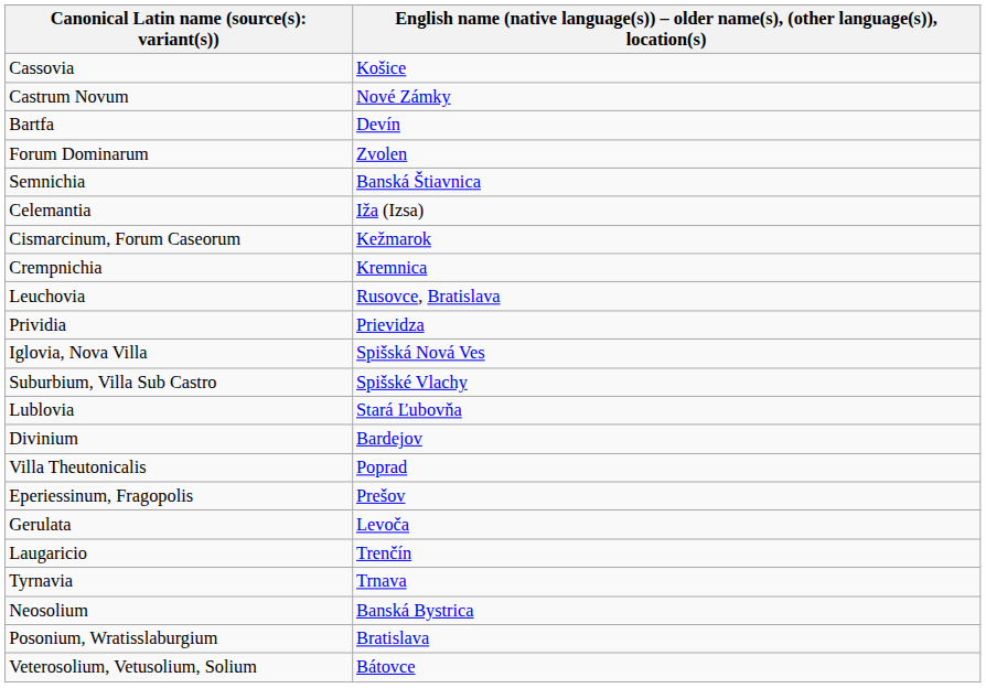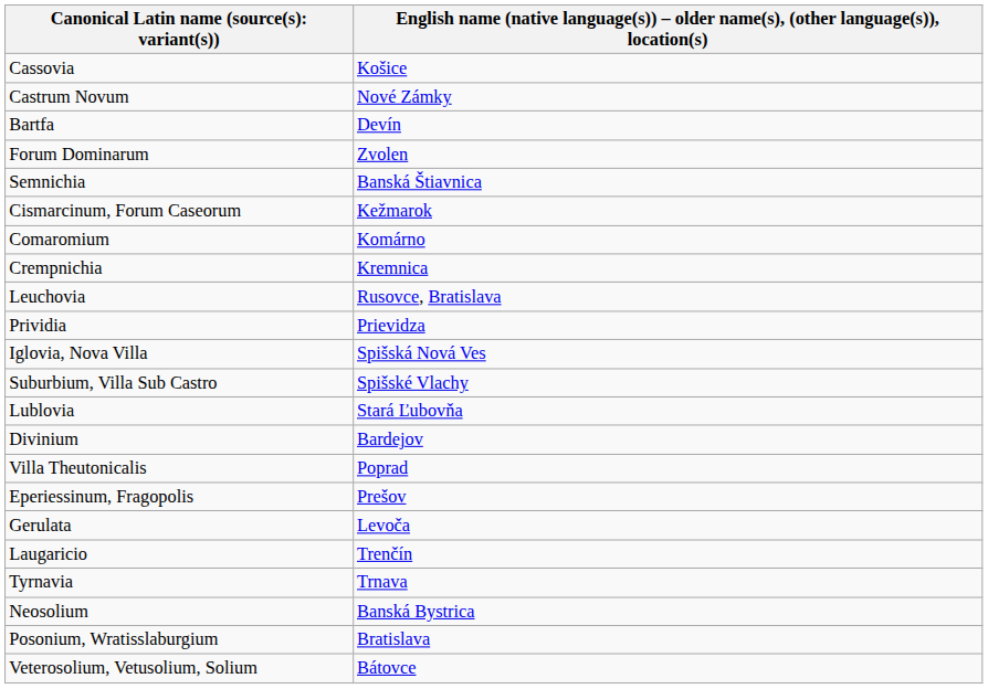- row: Celemantia | Iža (Izsa)
+ row: Comaromium | Komárno
